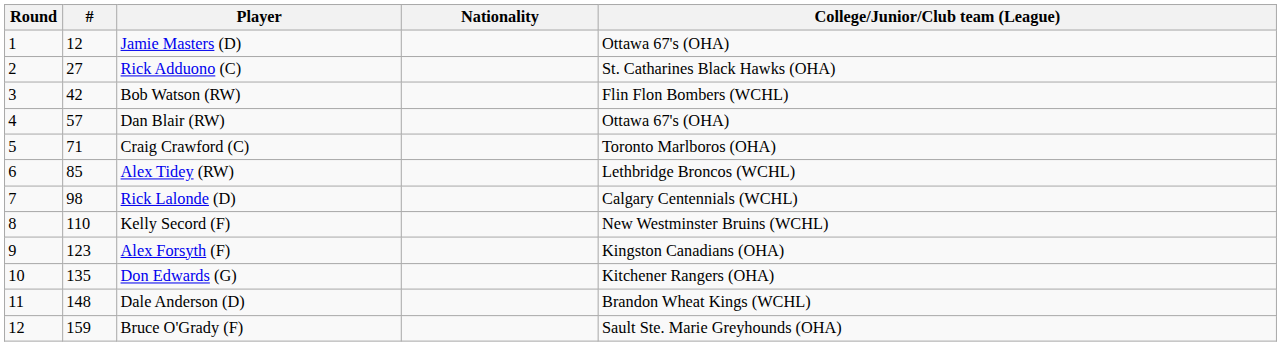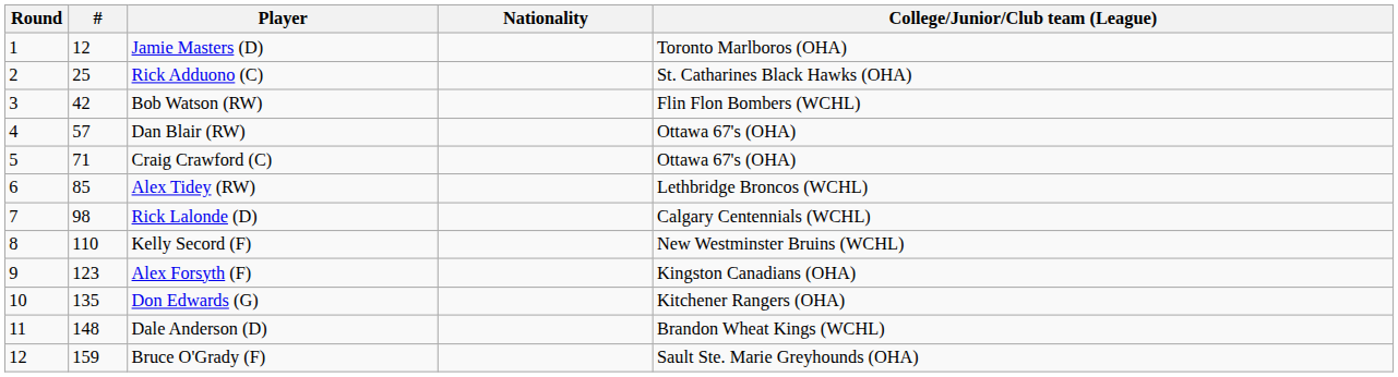Jamie Masters (D) | College/Junior/Club team (League): Ottawa 67's (OHA) -> Toronto Marlboros (OHA)
Rick Adduono (C) | #: 27 -> 25
Craig Crawford (C) | College/Junior/Club team (League): Toronto Marlboros (OHA) -> Ottawa 67's (OHA)
